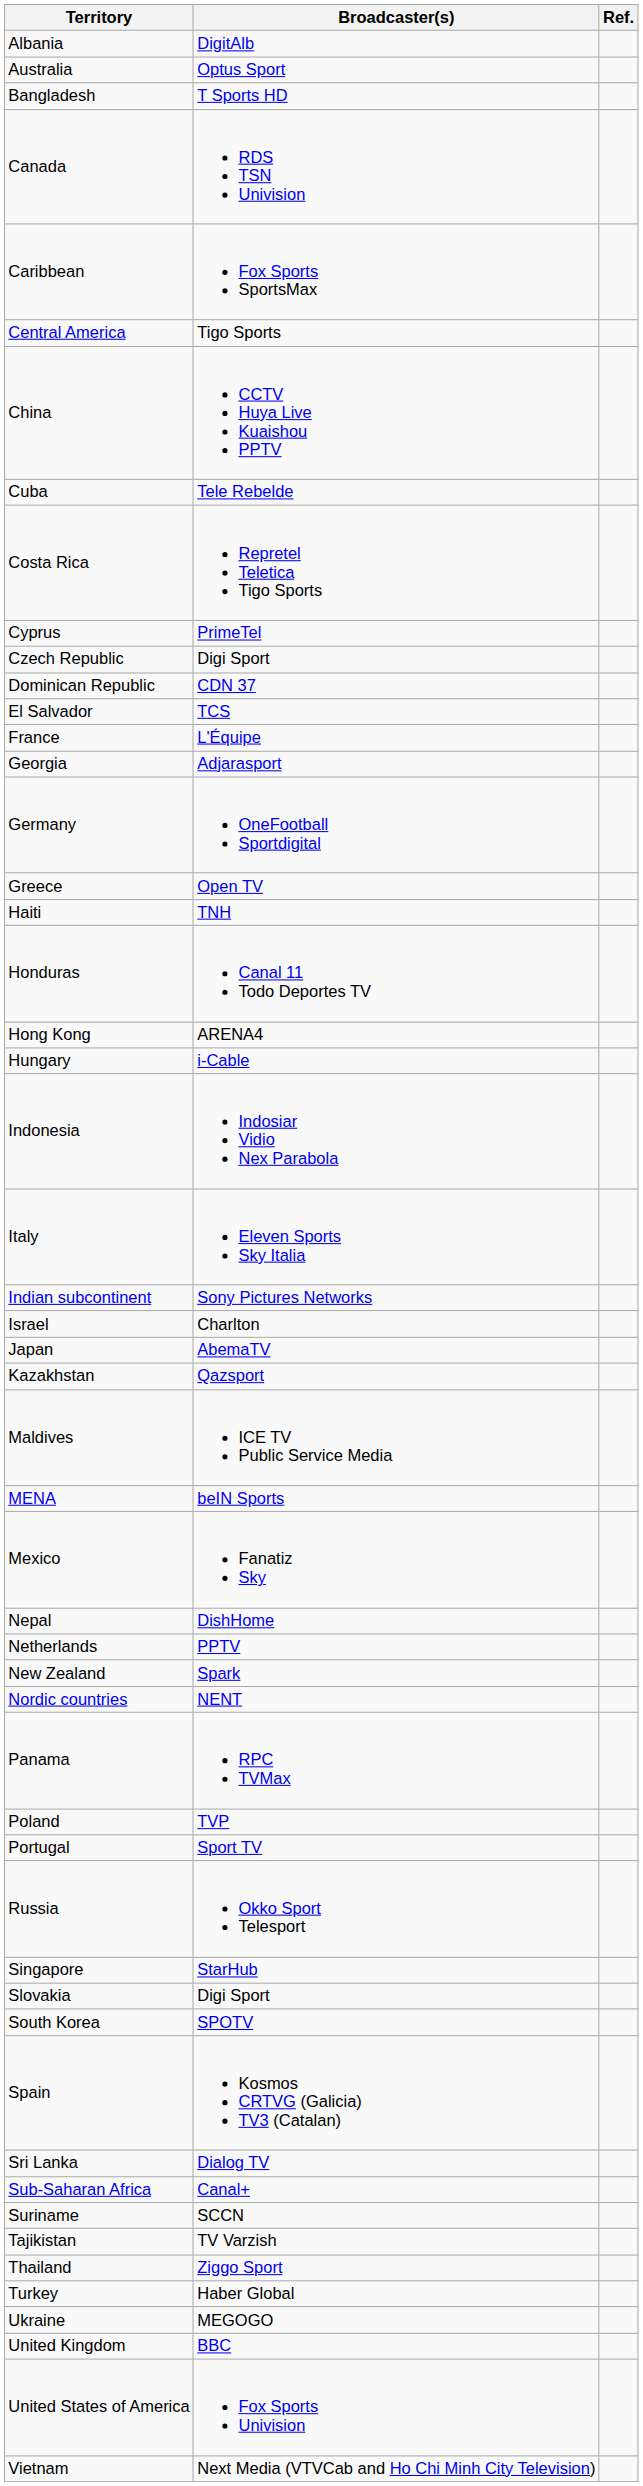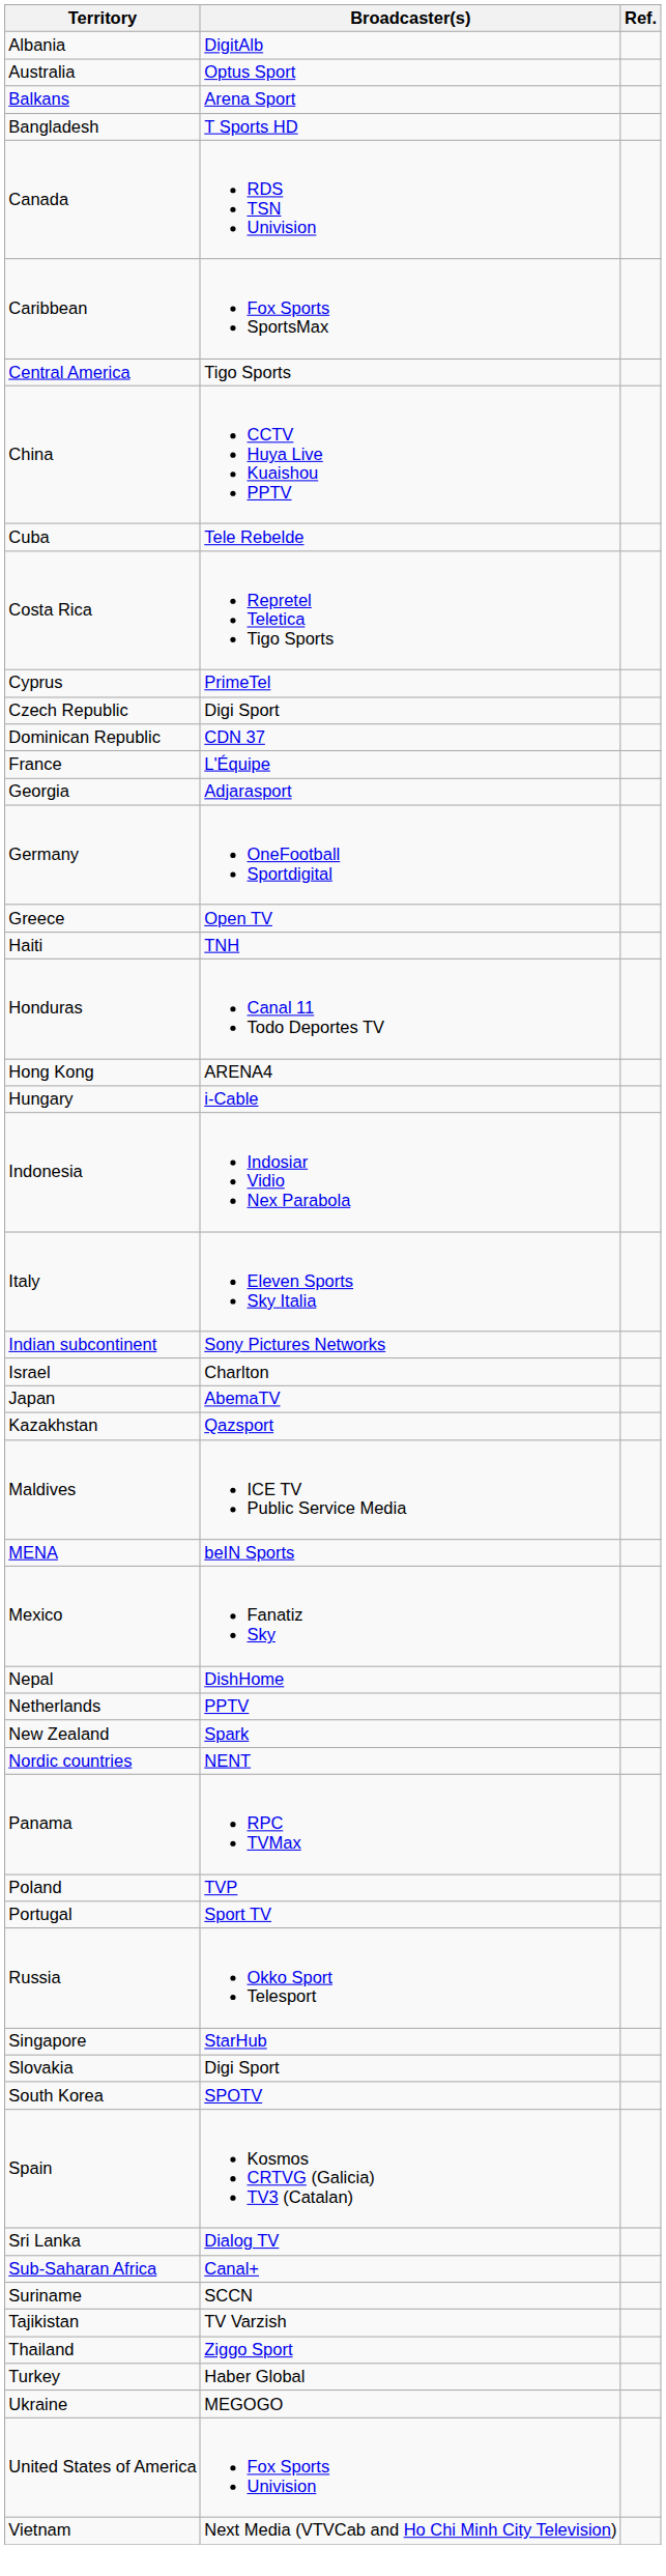+ row: Balkans | Arena Sport
- row: El Salvador | TCS
- row: United Kingdom | BBC
